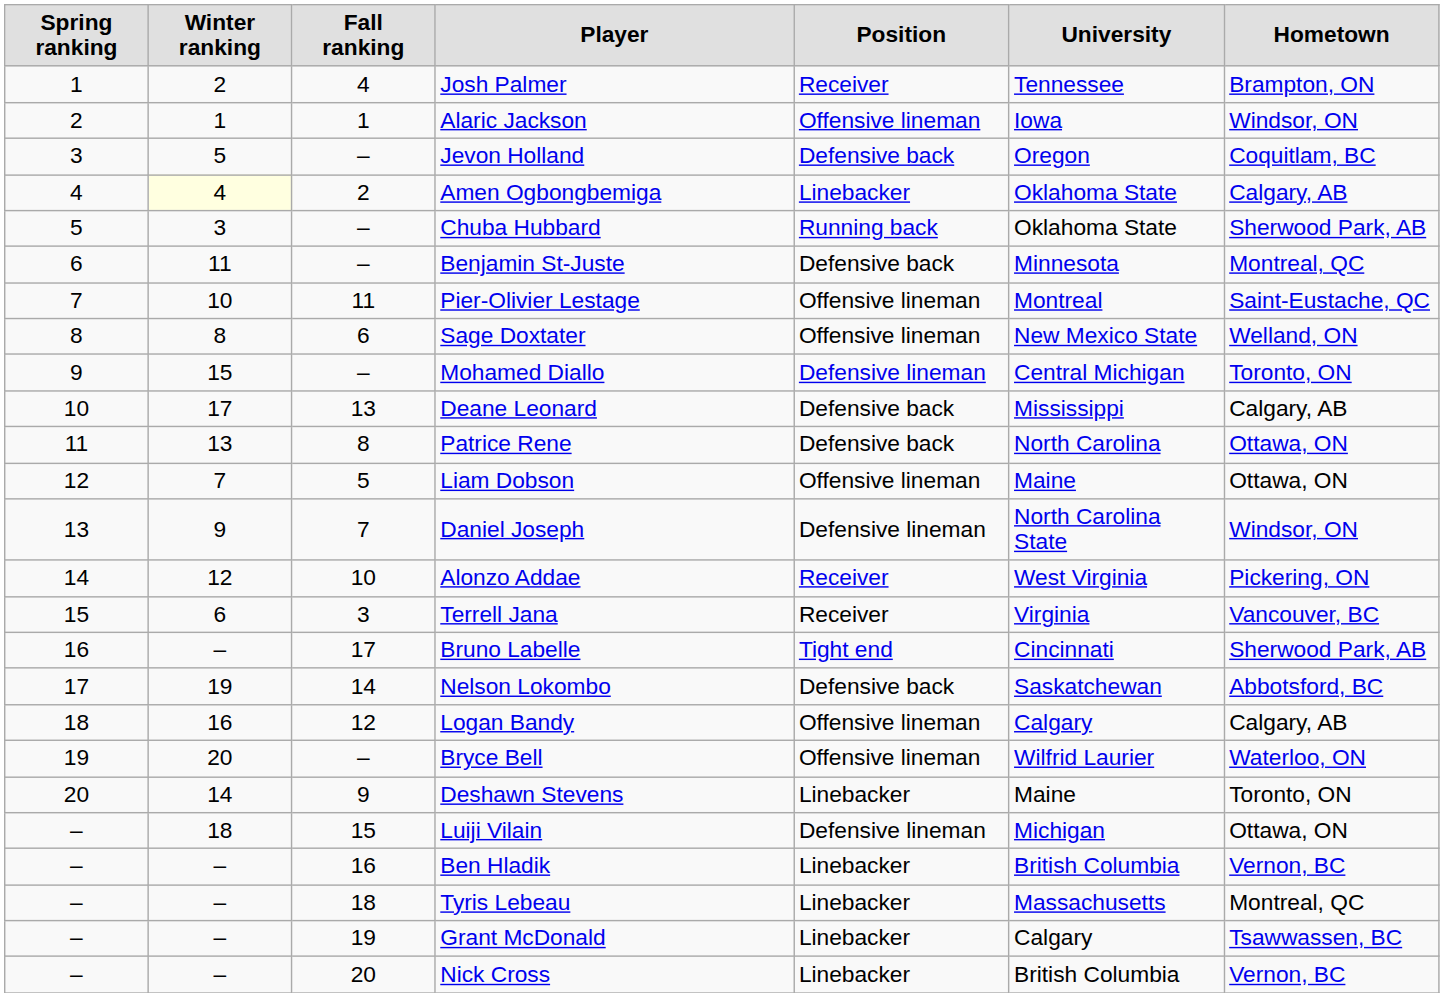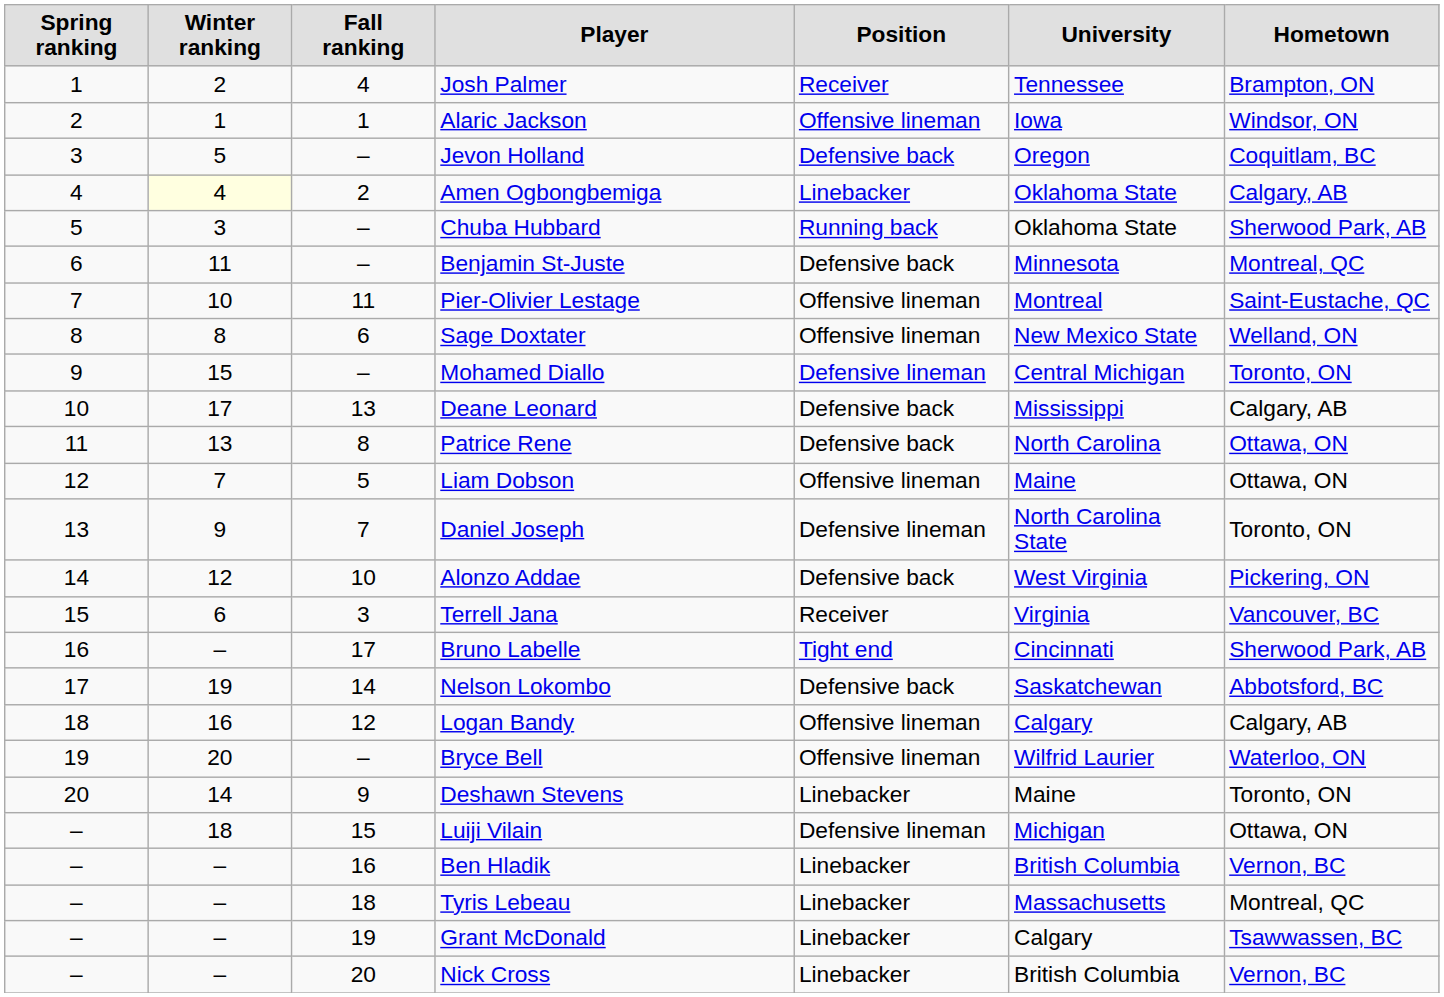Daniel Joseph | Hometown: Windsor, ON -> Toronto, ON
Alonzo Addae | Position: Receiver -> Defensive back
